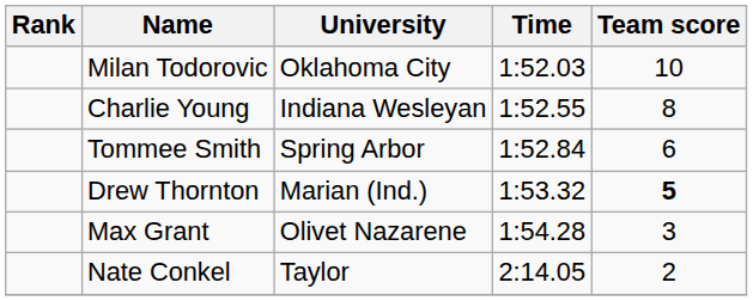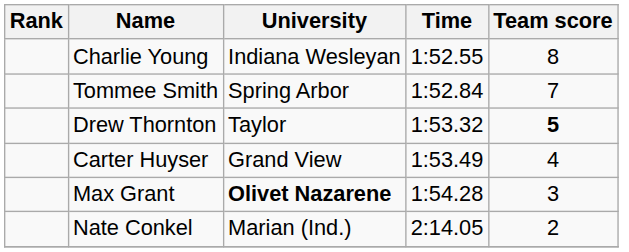- row: Milan Todorovic | Oklahoma City | 1:52.03 | 10
Tommee Smith | Team score: 6 -> 7
Drew Thornton | University: Marian (Ind.) -> Taylor
+ row: Carter Huyser | Grand View | 1:53.49 | 4
Max Grant | University: normal -> bold
Nate Conkel | University: Taylor -> Marian (Ind.)
